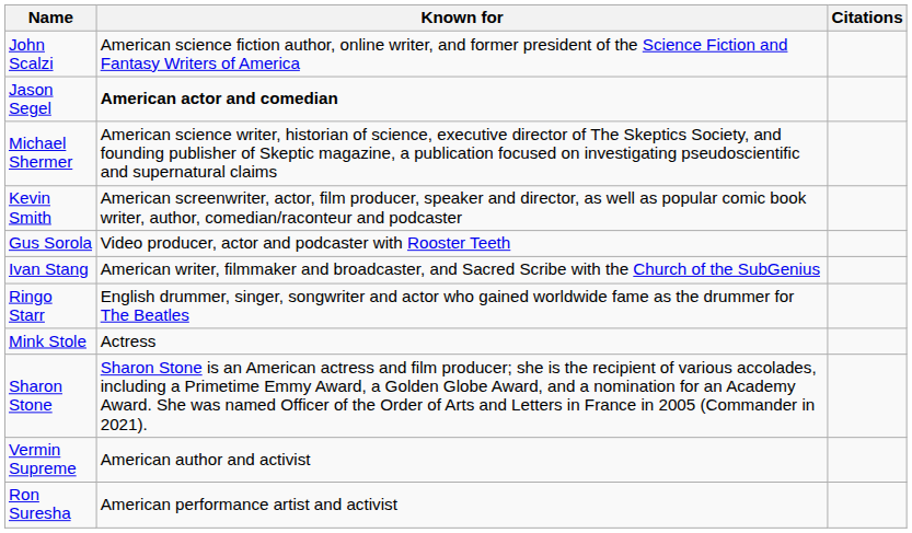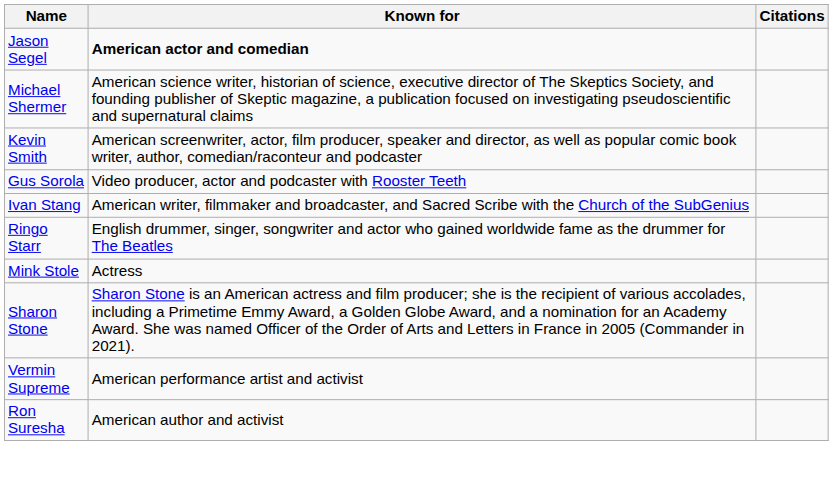- row: John Scalzi | American science fiction author, online writer, and former president of the Science Fiction and Fantasy Writers of America
Vermin Supreme | Known for: American author and activist -> American performance artist and activist
Ron Suresha | Known for: American performance artist and activist -> American author and activist
